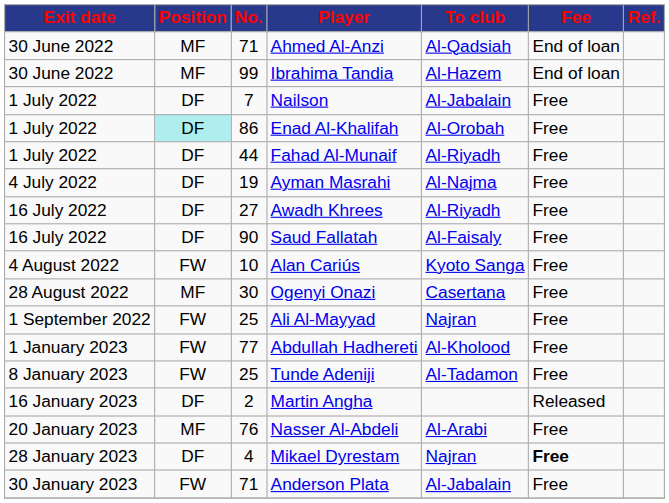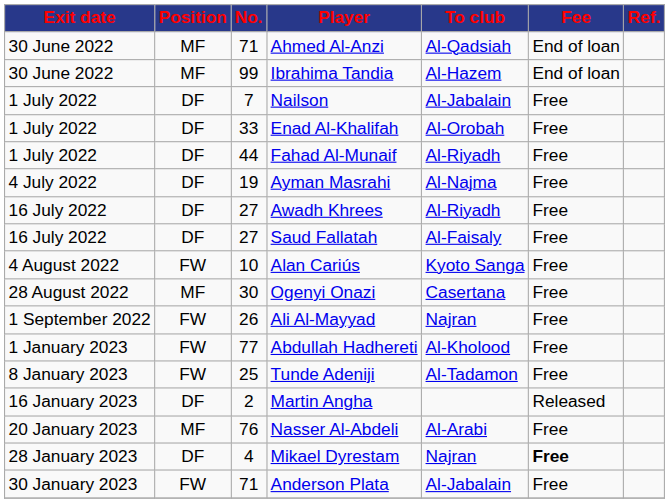Enad Al-Khalifah | Position: paleturquoise background -> no background
Enad Al-Khalifah | No.: 86 -> 33
Saud Fallatah | No.: 90 -> 27
Ali Al-Mayyad | No.: 25 -> 26
